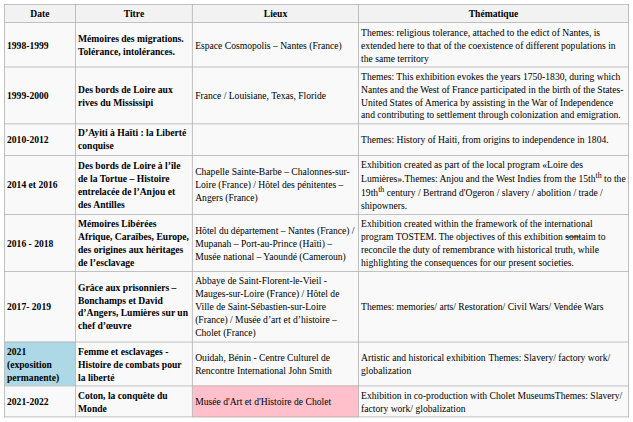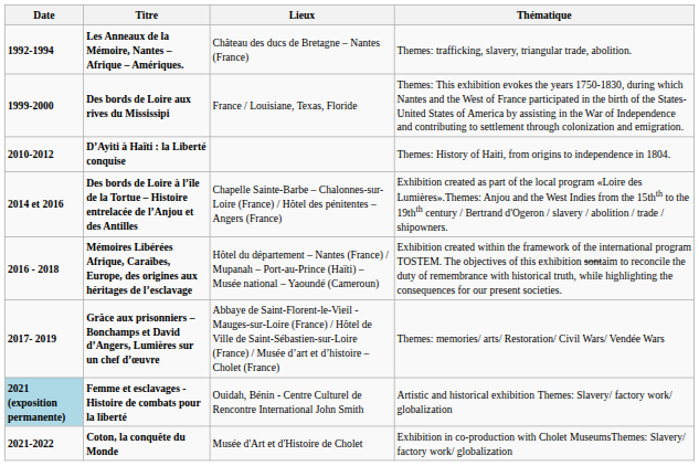+ row: 1992-1994 | Les Anneaux de la Mémoire, Nantes – Afrique – Amériques. | Château des ducs de Bretagne – Nantes (France) | Themes: trafficking, slavery, triangular trade, abolition.
- row: 1998-1999 | Mémoires des migrations. Tolérance, intolérances. | Espace Cosmopolis – Nantes (France) | Themes: religious tolerance, attached to the edict of Nantes, is extended here to that of the coexistence of different populations in the same territory
Coton, la conquête du Monde | Lieux: pink background -> no background
